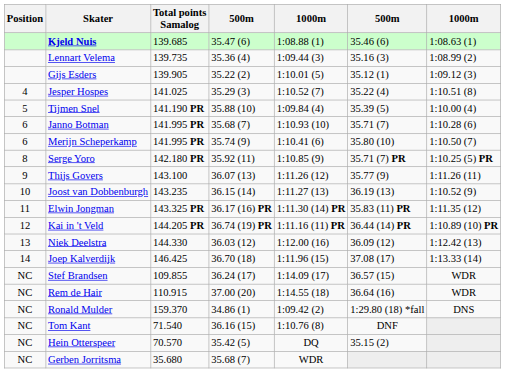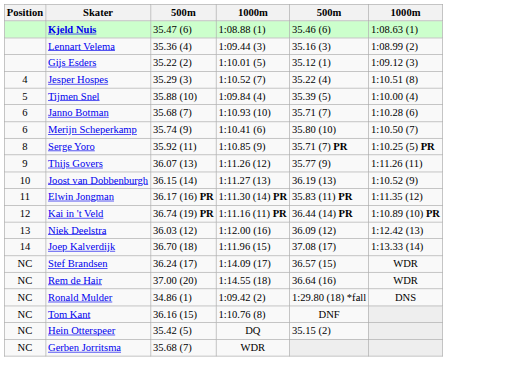- column: Total points Samalog | 139.685 | 139.735 | 139.905 | 141.025 | 141.190 PR | 141.995 PR | 141.995 PR | 142.180 PR | 143.100 | 143.235 | 143.325 PR | 144.205 PR | 144.330 | 146.425 | 109.855 | 110.915 | 159.370 | 71.540 | 70.570 | 35.680
